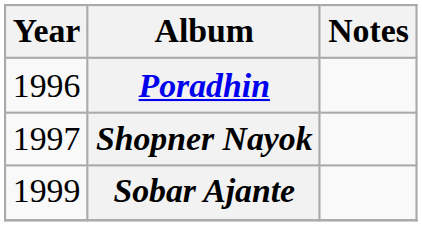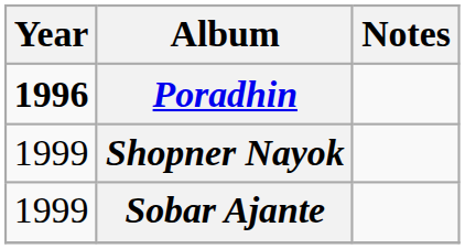Poradhin | Year: normal -> bold
Shopner Nayok | Year: 1997 -> 1999
